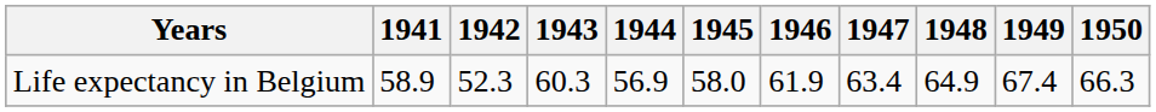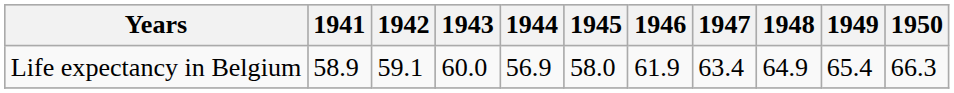Life expectancy in Belgium | 1942: 52.3 -> 59.1
Life expectancy in Belgium | 1943: 60.3 -> 60.0
Life expectancy in Belgium | 1949: 67.4 -> 65.4
